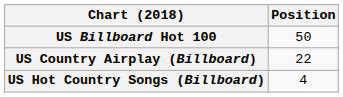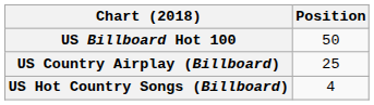US Country Airplay (Billboard) | Position: 22 -> 25
